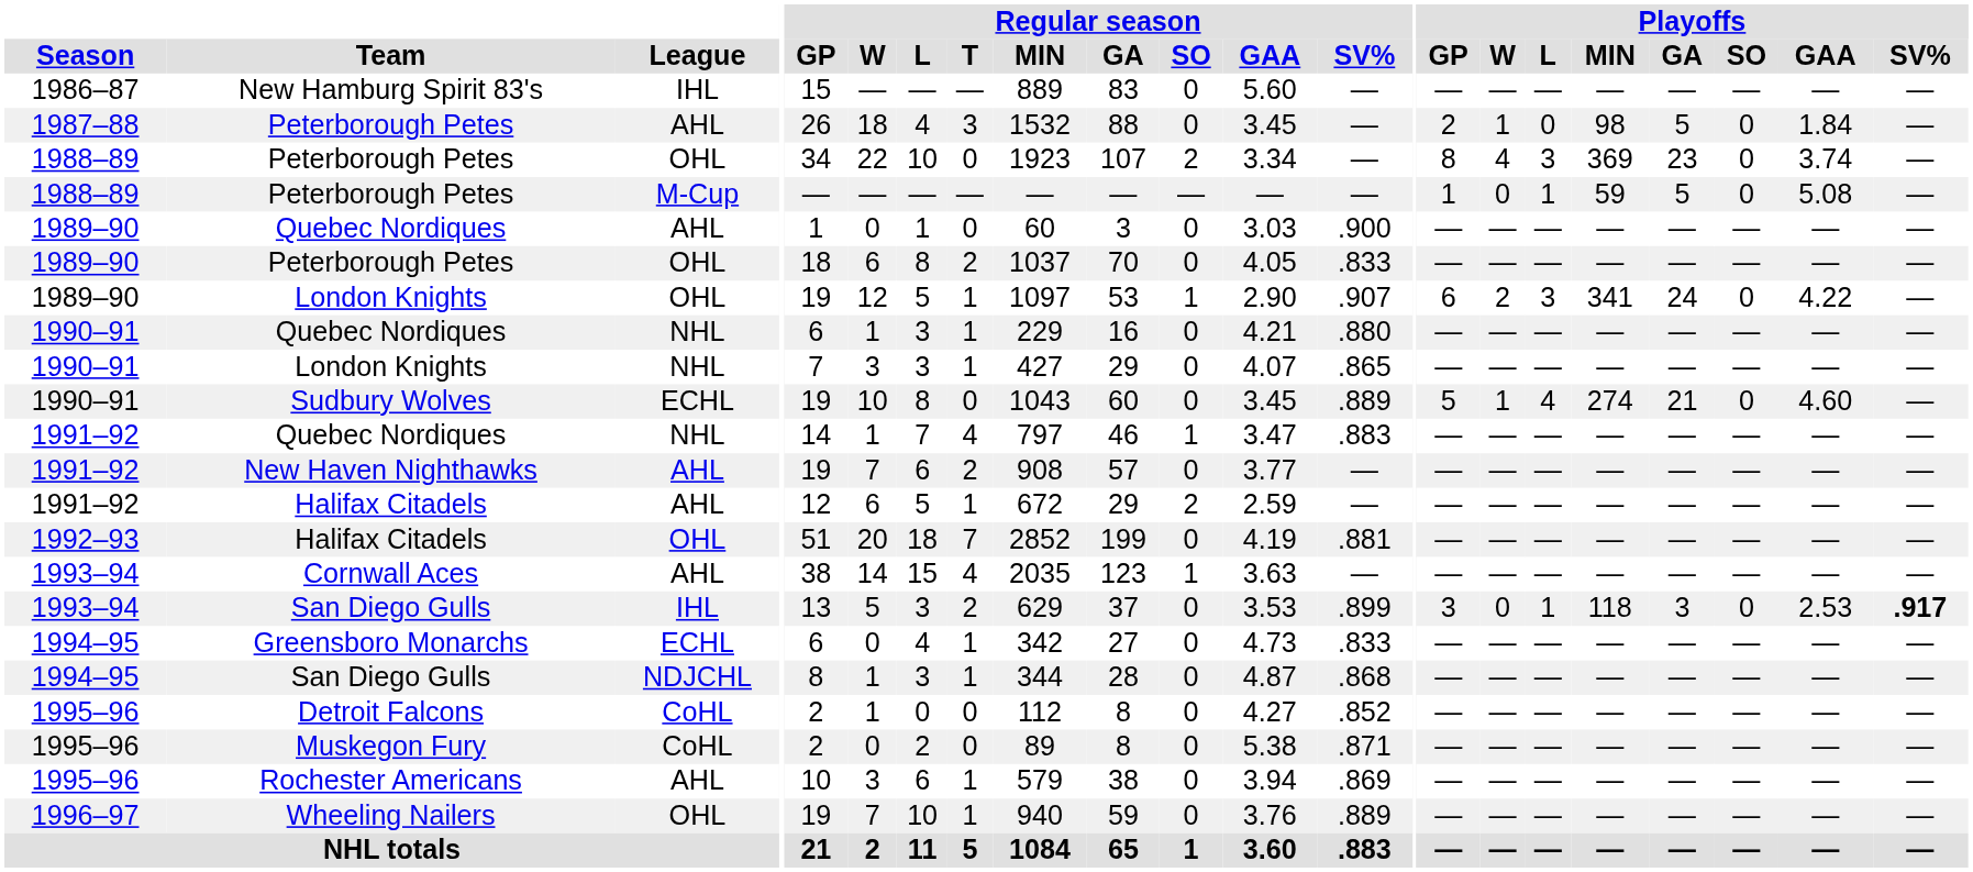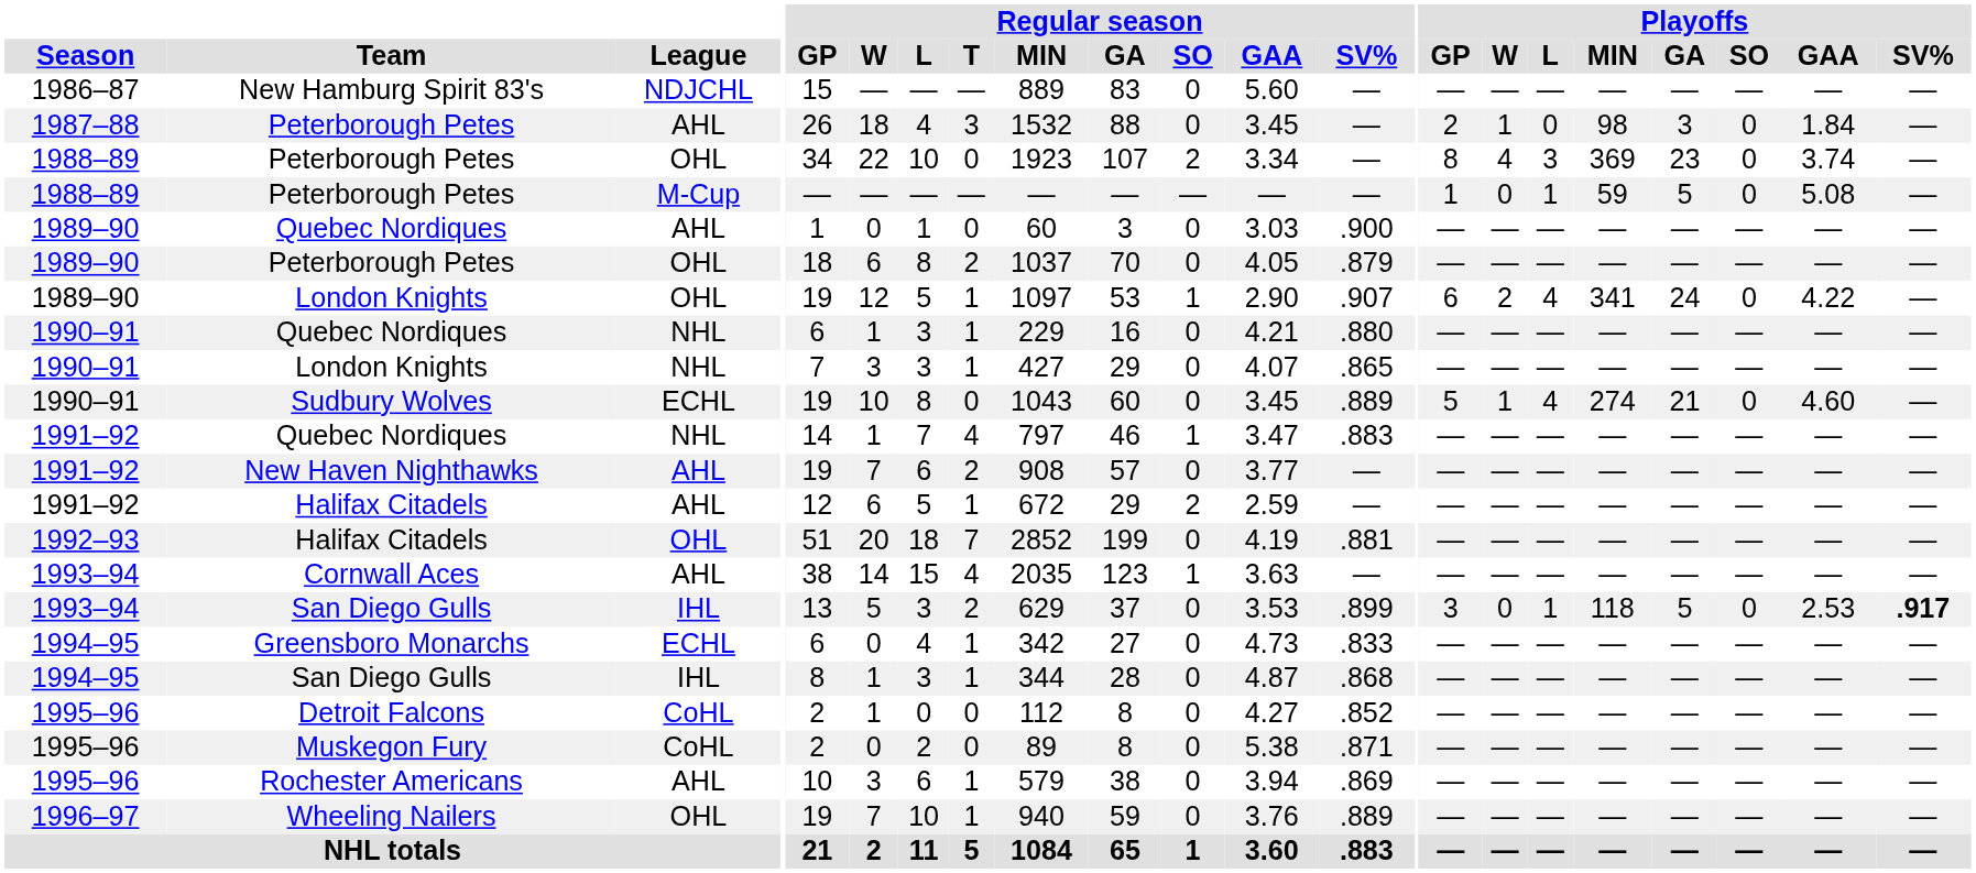New Hamburg Spirit 83's | League: IHL -> NDJCHL
1987–88 / Peterborough Petes | Playoffs / GA: 5 -> 3
1989–90 / Peterborough Petes | Regular season / SV%: .833 -> .879
1989–90 / London Knights | Playoffs / L: 3 -> 4
1993–94 / San Diego Gulls | Playoffs / GA: 3 -> 5
1994–95 / San Diego Gulls | League: NDJCHL -> IHL
